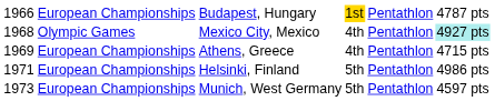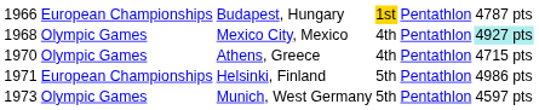Athens, Greece | column 1: 1969 -> 1970
Athens, Greece | column 2: European Championships -> Olympic Games
Munich, West Germany | column 2: European Championships -> Olympic Games
